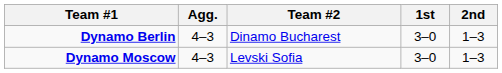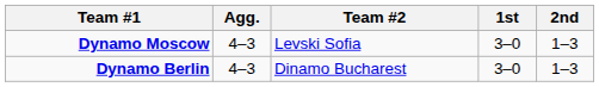rows swapped: Dynamo Berlin <-> Dynamo Moscow
